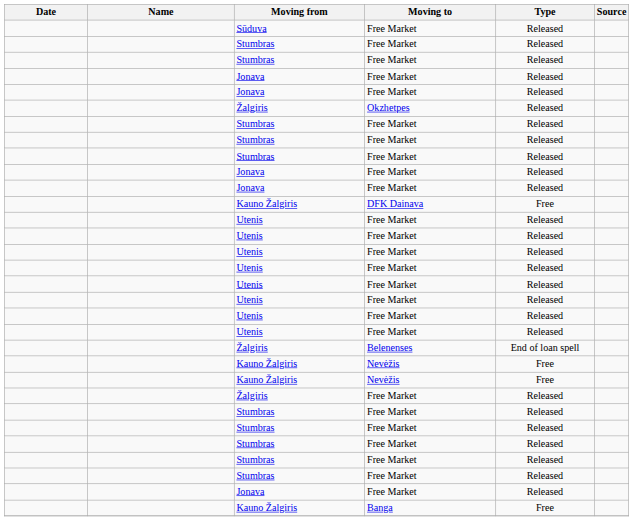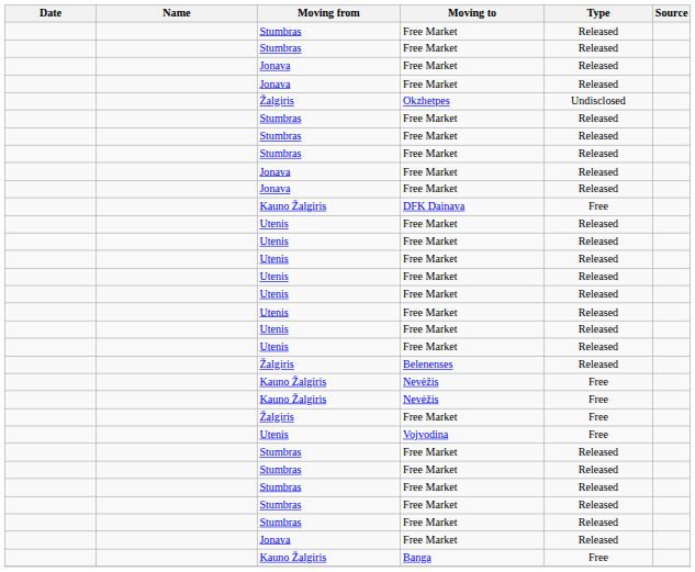- row: Sūduva | Free Market | Released
Okzhetpes | Type: Released -> Undisclosed
Belenenses | Type: End of loan spell -> Released
Žalgiris / Free Market | Type: Released -> Free
+ row: Utenis | Vojvodina | Free
